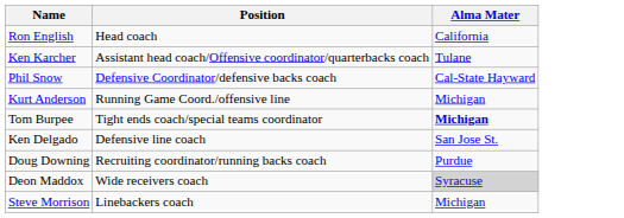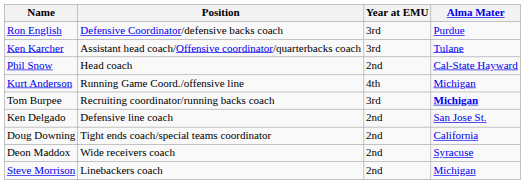+ column: Year at EMU | 3rd | 3rd | 2nd | 4th | 3rd | 2nd | 2nd | 2nd | 2nd
Ron English | Position: Head coach -> Defensive Coordinator/defensive backs coach
Ron English | Alma Mater: California -> Purdue
Phil Snow | Position: Defensive Coordinator/defensive backs coach -> Head coach
Tom Burpee | Position: Tight ends coach/special teams coordinator -> Recruiting coordinator/running backs coach
Doug Downing | Position: Recruiting coordinator/running backs coach -> Tight ends coach/special teams coordinator
Doug Downing | Alma Mater: Purdue -> California
Deon Maddox | Alma Mater: lightgrey background -> no background
